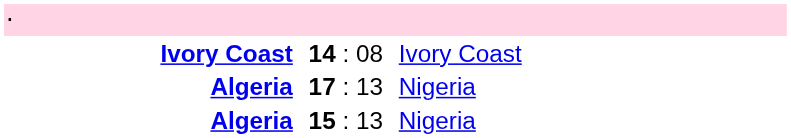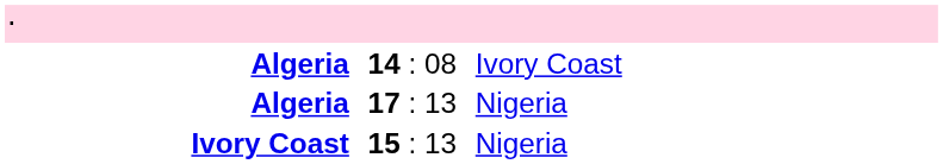14 : 08 | column 1: Ivory Coast -> Algeria
15 : 13 | column 1: Algeria -> Ivory Coast
